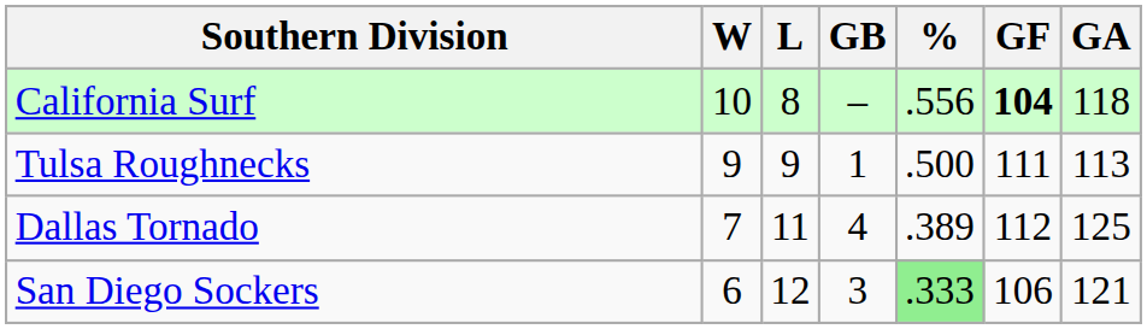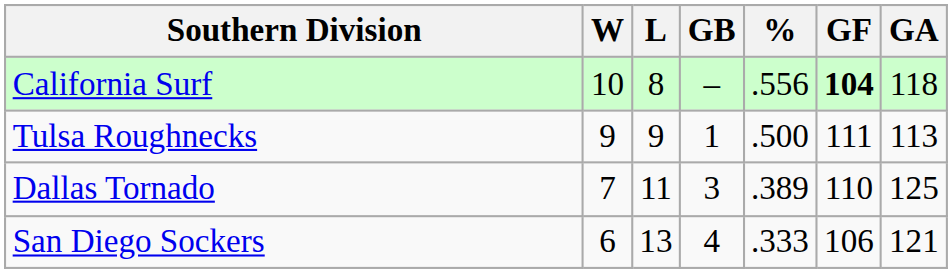Dallas Tornado | GB: 4 -> 3
Dallas Tornado | GF: 112 -> 110
San Diego Sockers | L: 12 -> 13
San Diego Sockers | GB: 3 -> 4
San Diego Sockers | %: lightgreen background -> no background
